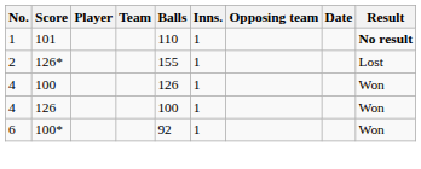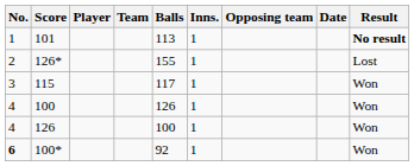101 | Balls: 110 -> 113
+ row: 3 | 115 | 117 | 1 | Won
100* | No.: normal -> bold
